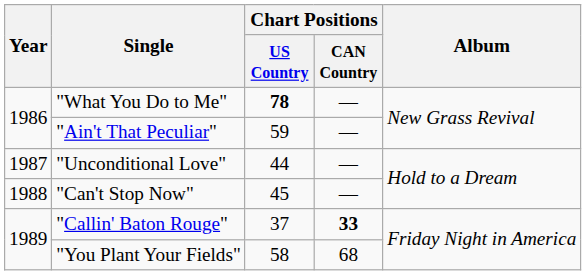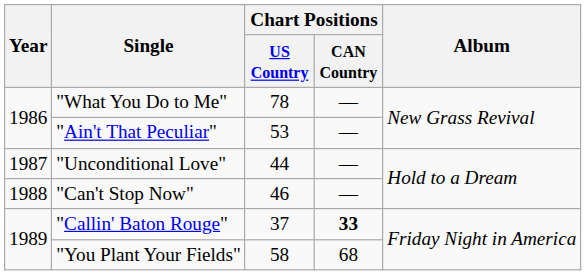"What You Do to Me" | Chart Positions / US Country: bold -> normal
"Ain't That Peculiar" | Chart Positions / US Country: 59 -> 53
"Can't Stop Now" | Chart Positions / US Country: 45 -> 46
